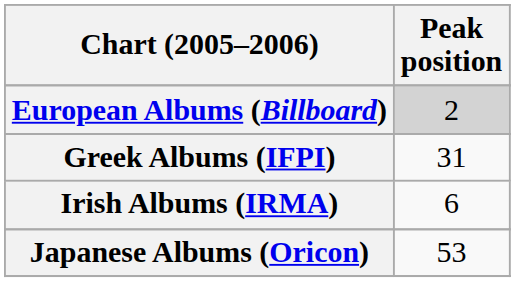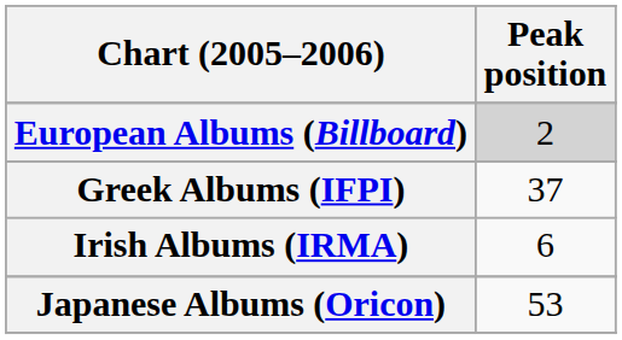Greek Albums (IFPI) | Peak position: 31 -> 37
